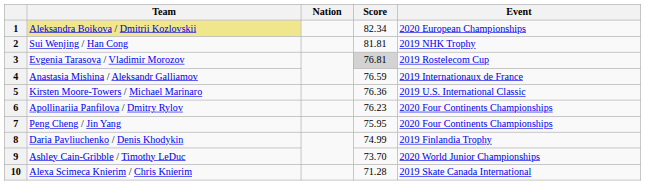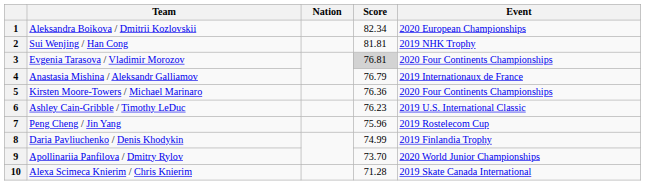1 | Team: khaki background -> no background
3 | Event: 2019 Rostelecom Cup -> 2020 Four Continents Championships
4 | Score: 76.59 -> 76.79
5 | Event: 2019 U.S. International Classic -> 2020 Four Continents Championships
6 | Team: Apollinariia Panfilova / Dmitry Rylov -> Ashley Cain-Gribble / Timothy LeDuc
6 | Event: 2020 Four Continents Championships -> 2019 U.S. International Classic
7 | Score: 75.95 -> 75.96
7 | Event: 2020 Four Continents Championships -> 2019 Rostelecom Cup
9 | Team: Ashley Cain-Gribble / Timothy LeDuc -> Apollinariia Panfilova / Dmitry Rylov
